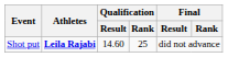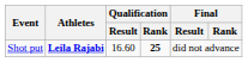Shot put | Qualification / Result: 14.60 -> 16.60
Shot put | Qualification / Rank: normal -> bold
